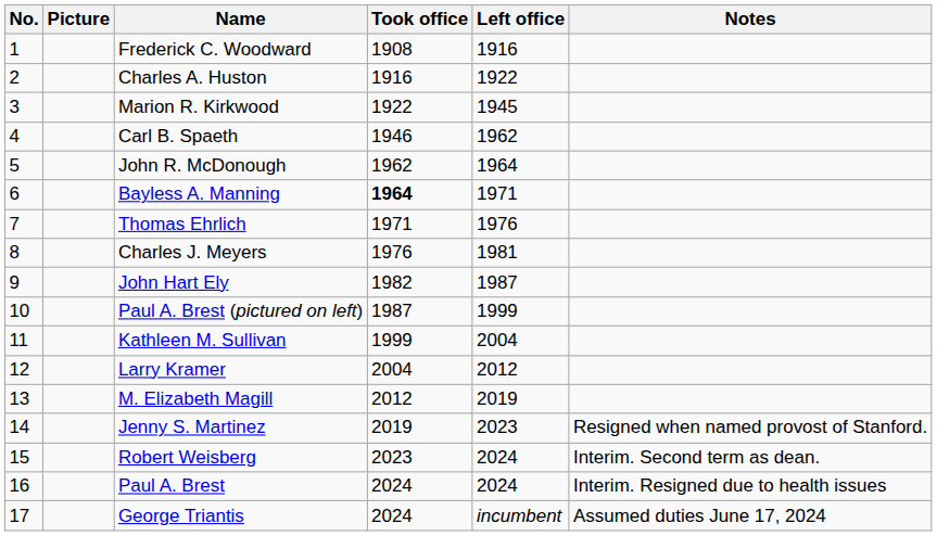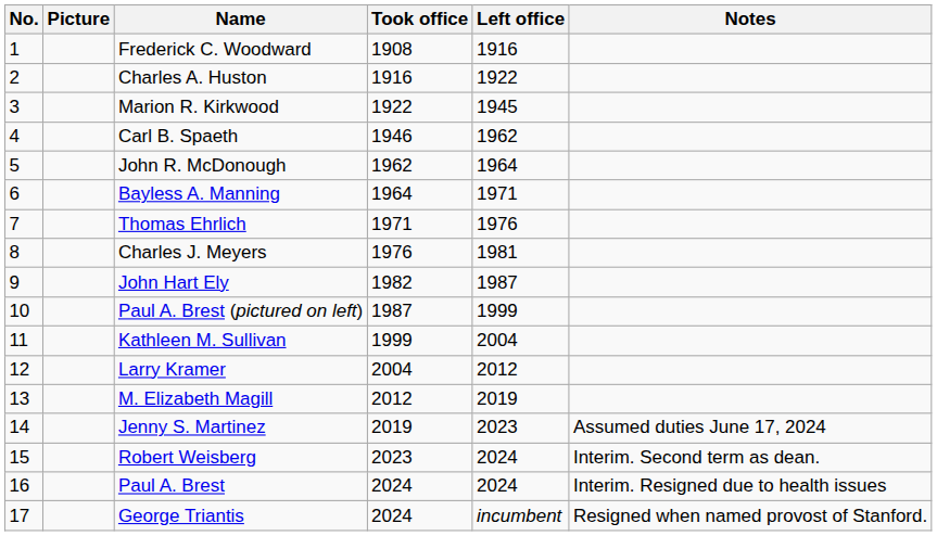Bayless A. Manning | Took office: bold -> normal
Jenny S. Martinez | Notes: Resigned when named provost of Stanford. -> Assumed duties June 17, 2024
George Triantis | Notes: Assumed duties June 17, 2024 -> Resigned when named provost of Stanford.
